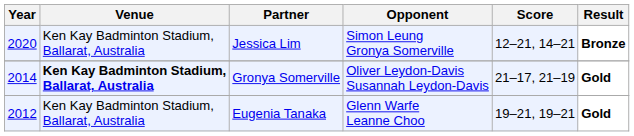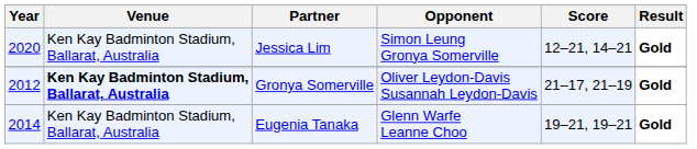Jessica Lim | Result: Bronze -> Gold
Gronya Somerville | Year: 2014 -> 2012
Eugenia Tanaka | Year: 2012 -> 2014
